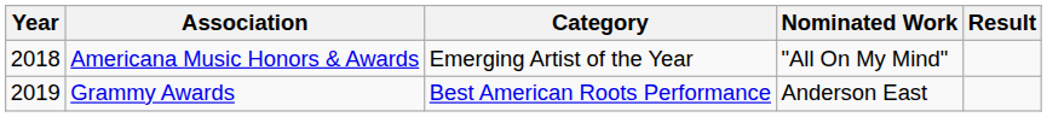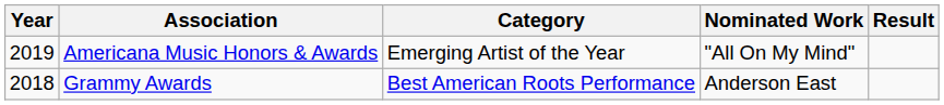Americana Music Honors & Awards | Year: 2018 -> 2019
Grammy Awards | Year: 2019 -> 2018
